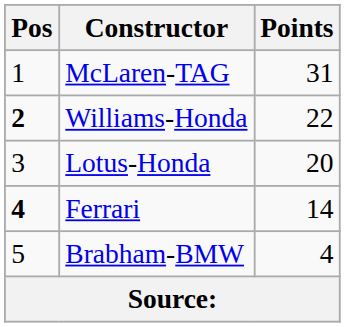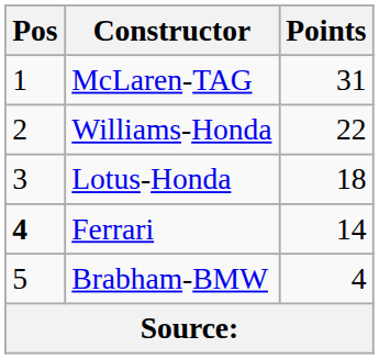Williams-Honda | Pos: bold -> normal
Lotus-Honda | Points: 20 -> 18
